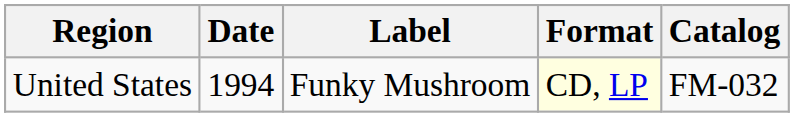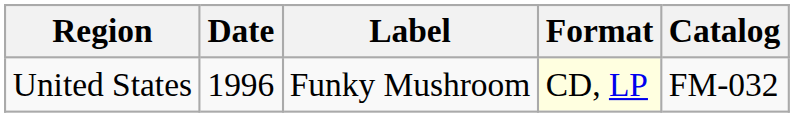United States | Date: 1994 -> 1996
